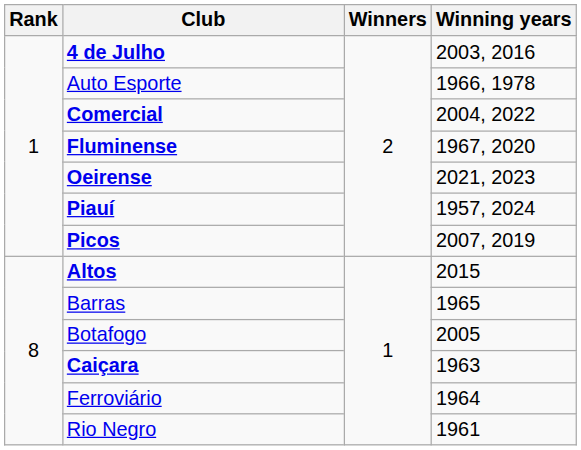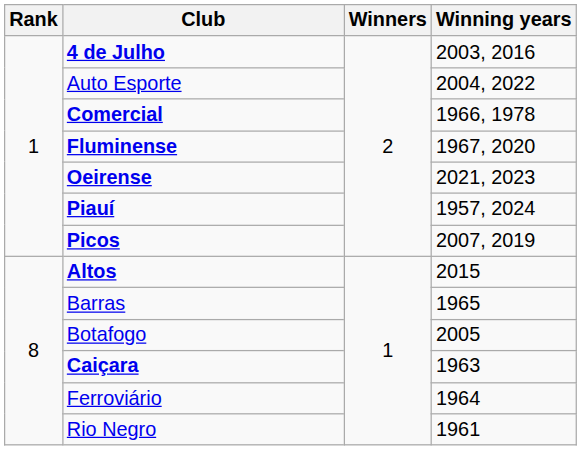Auto Esporte | Winning years: 1966, 1978 -> 2004, 2022
Comercial | Winning years: 2004, 2022 -> 1966, 1978
